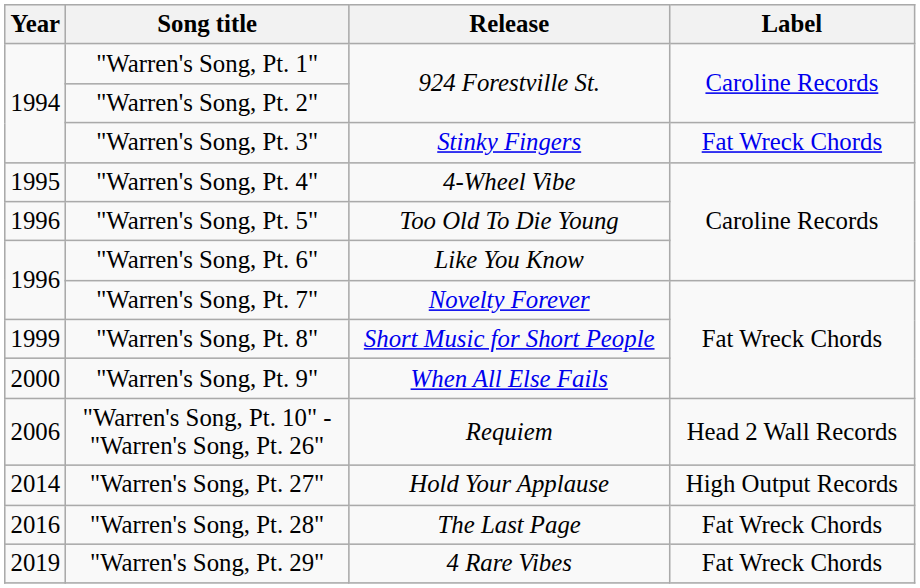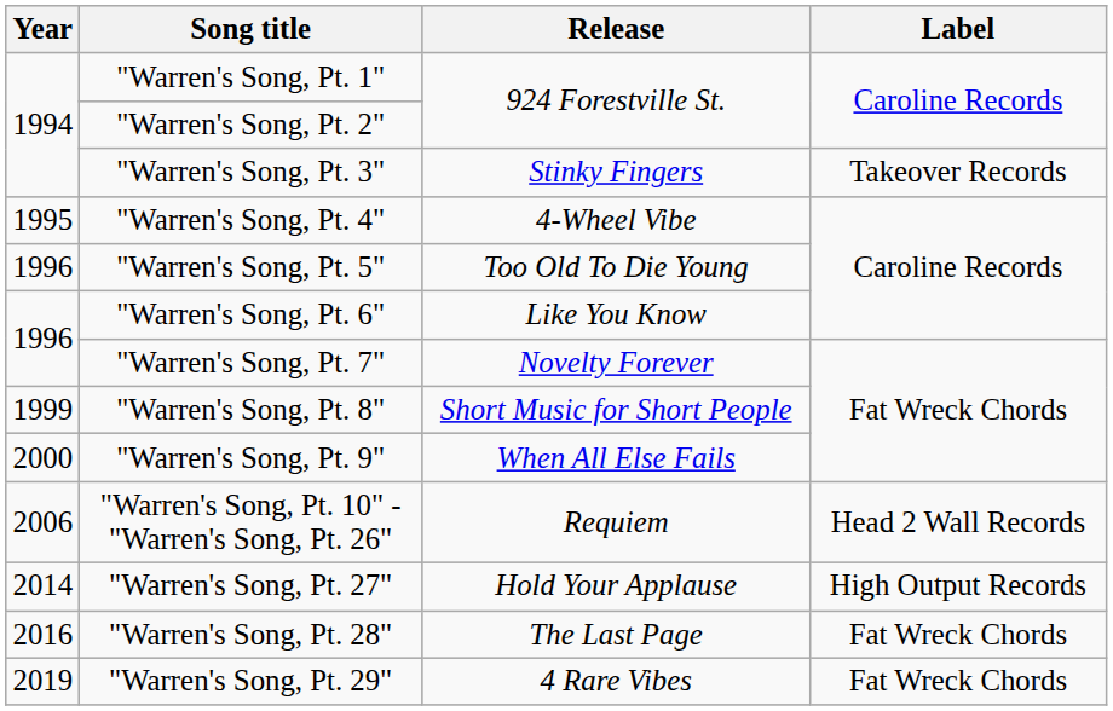"Warren's Song, Pt. 3" | Label: Fat Wreck Chords -> Takeover Records
